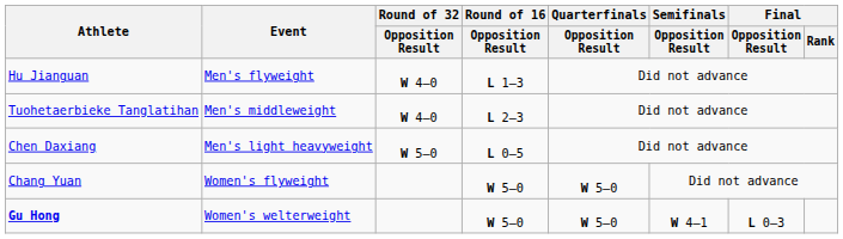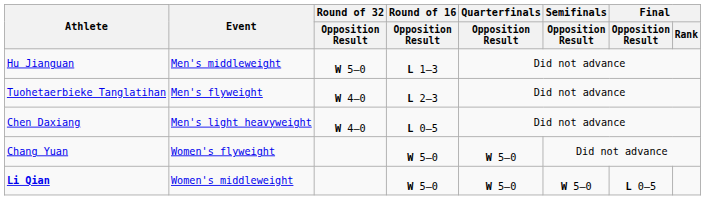Hu Jianguan | Event: Men's flyweight -> Men's middleweight
Hu Jianguan | Round of 32 / Opposition Result: W 4–0 -> W 5–0
Tuohetaerbieke Tanglatihan | Event: Men's middleweight -> Men's flyweight
Chen Daxiang | Round of 32 / Opposition Result: W 5–0 -> W 4–0
- row: Gu Hong | Women's welterweight | W 5–0 | W 5–0 | W 4–1 | L 0–3
+ row: Li Qian | Women's middleweight | W 5–0 | W 5–0 | W 5–0 | L 0–5
